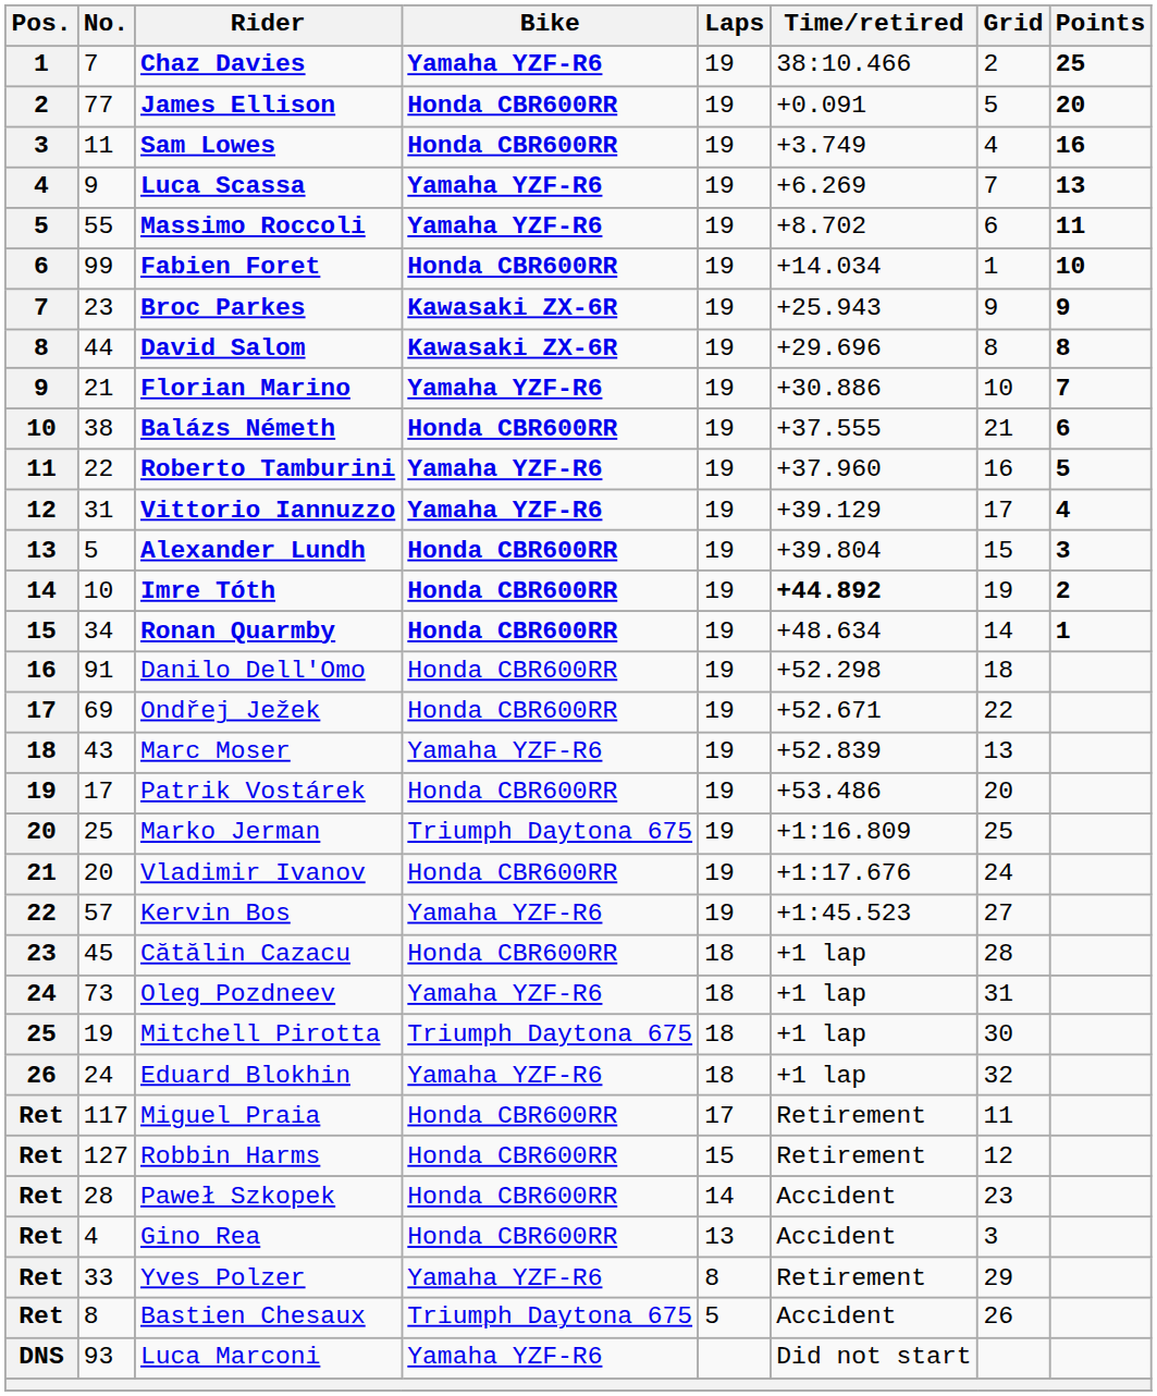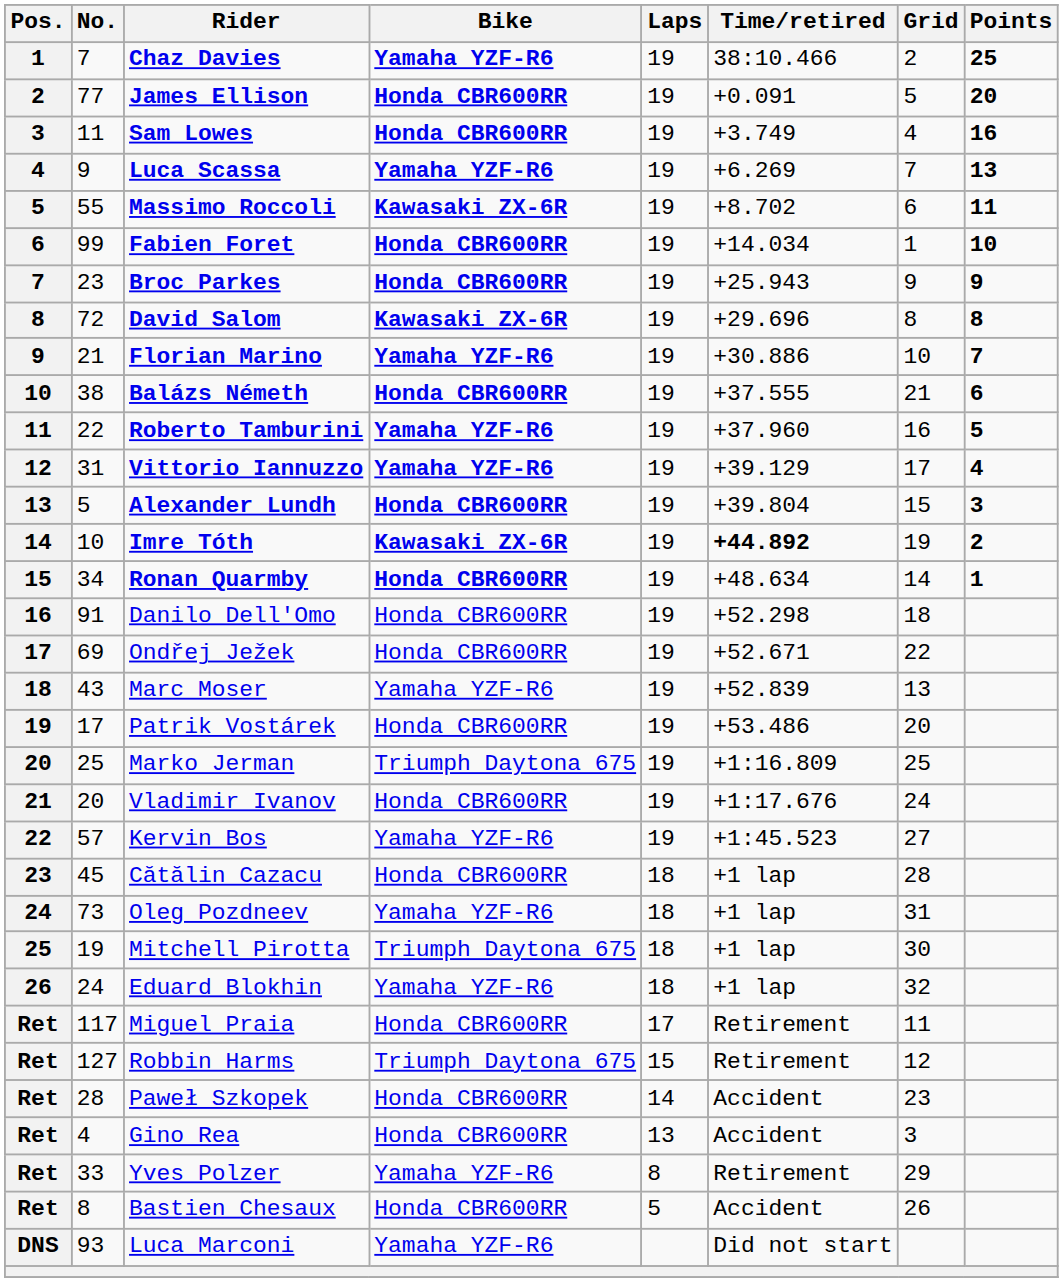Massimo Roccoli | Bike: Yamaha YZF-R6 -> Kawasaki ZX-6R
Broc Parkes | Bike: Kawasaki ZX-6R -> Honda CBR600RR
David Salom | No.: 44 -> 72
Imre Tóth | Bike: Honda CBR600RR -> Kawasaki ZX-6R
Robbin Harms | Bike: Honda CBR600RR -> Triumph Daytona 675
Bastien Chesaux | Bike: Triumph Daytona 675 -> Honda CBR600RR
